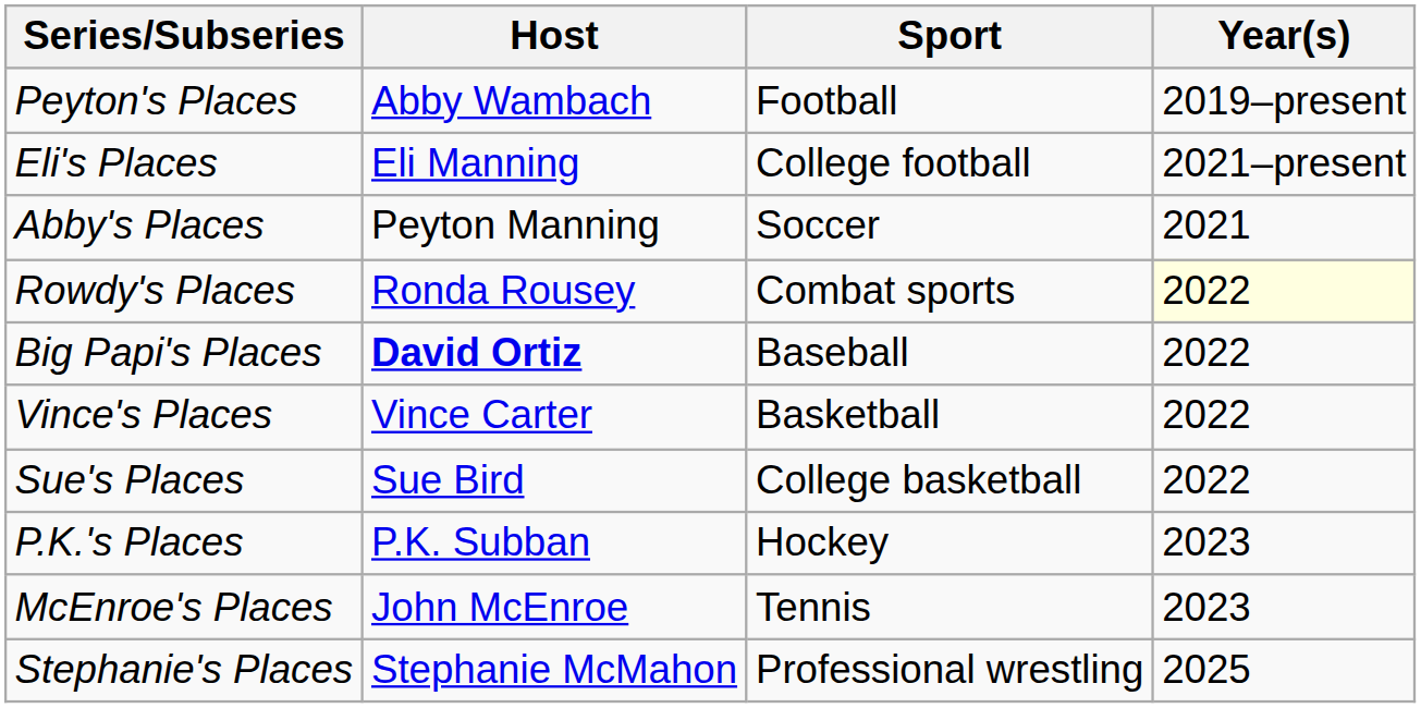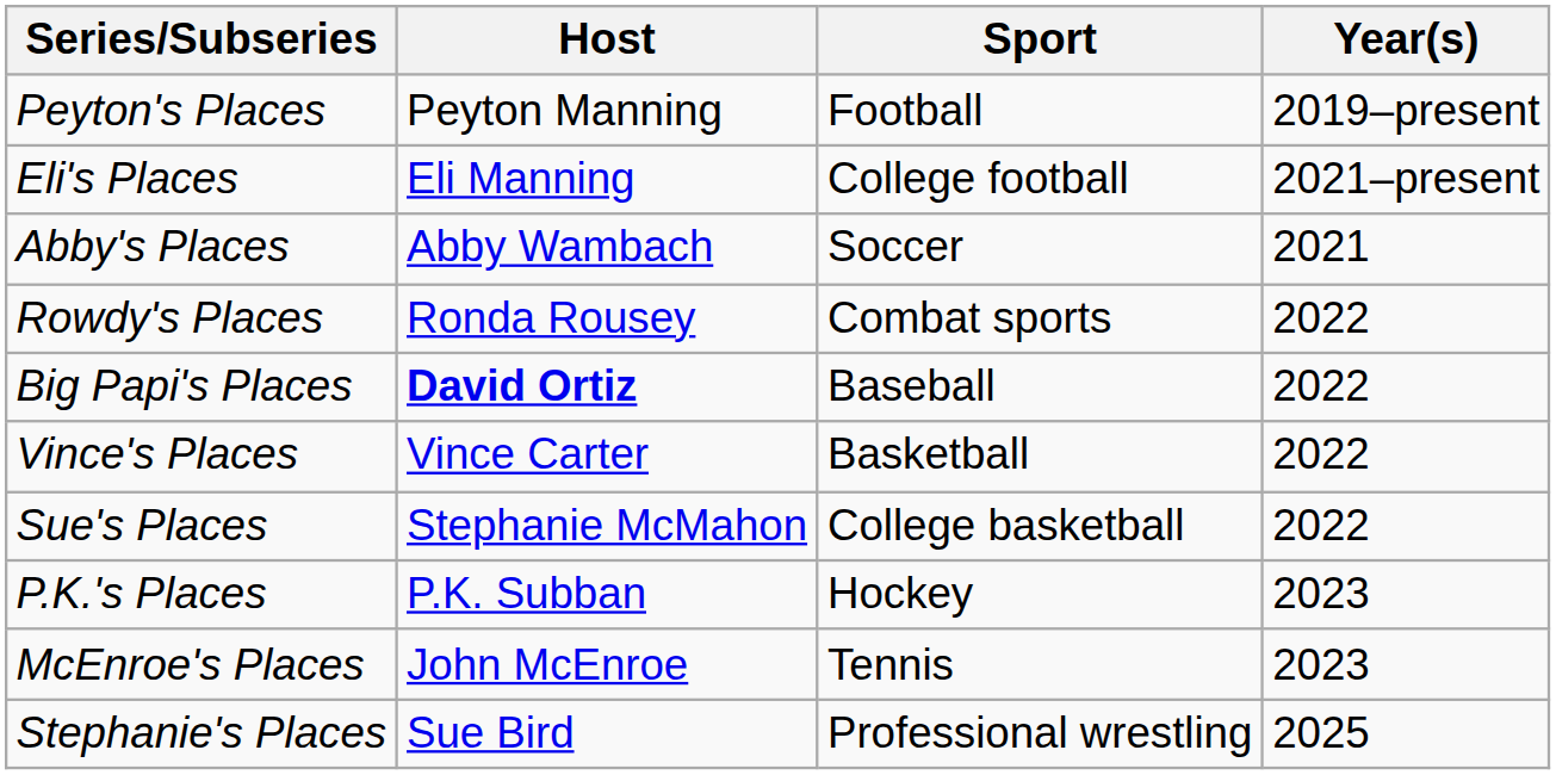Peyton's Places | Host: Abby Wambach -> Peyton Manning
Abby's Places | Host: Peyton Manning -> Abby Wambach
Rowdy's Places | Year(s): lightyellow background -> no background
Sue's Places | Host: Sue Bird -> Stephanie McMahon
Stephanie's Places | Host: Stephanie McMahon -> Sue Bird
